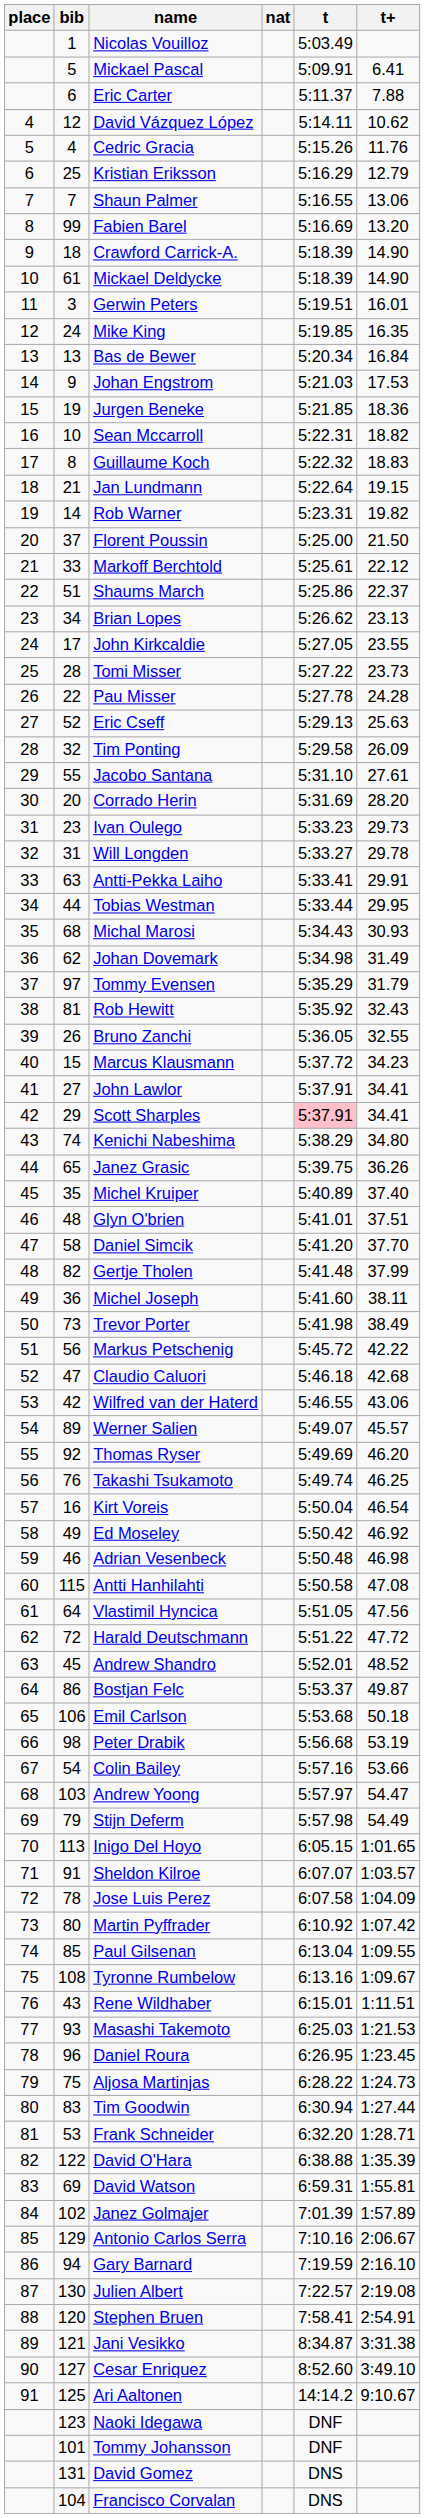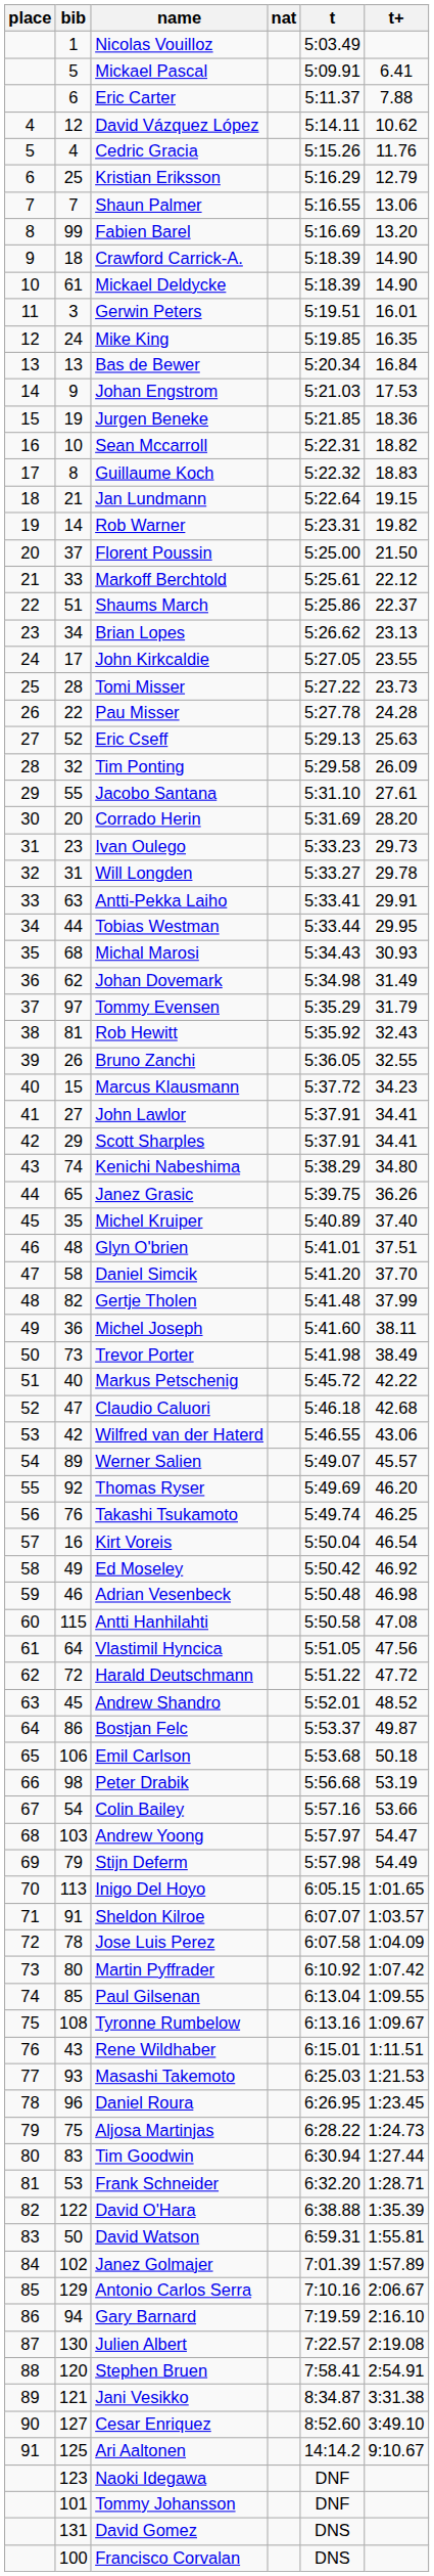Scott Sharples | t: pink background -> no background
Markus Petschenig | bib: 56 -> 40
David Watson | bib: 69 -> 50
Francisco Corvalan | bib: 104 -> 100
